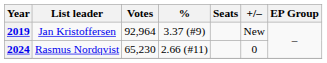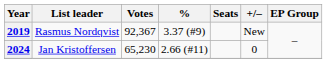2019 | List leader: Jan Kristoffersen -> Rasmus Nordqvist
2019 | Votes: 92,964 -> 92,367
2024 | List leader: Rasmus Nordqvist -> Jan Kristoffersen
